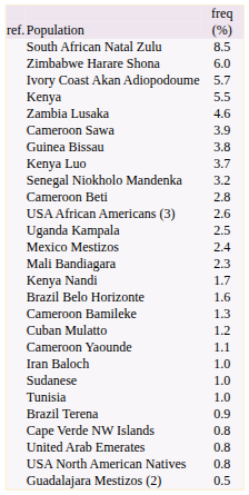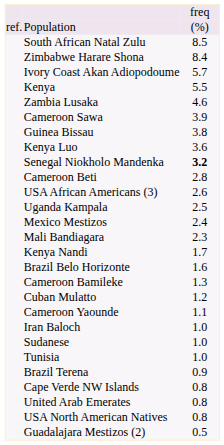Zimbabwe Harare Shona | column 3: 6.0 -> 8.4
Kenya Luo | column 3: 3.7 -> 3.6
Senegal Niokholo Mandenka | column 3: normal -> bold
